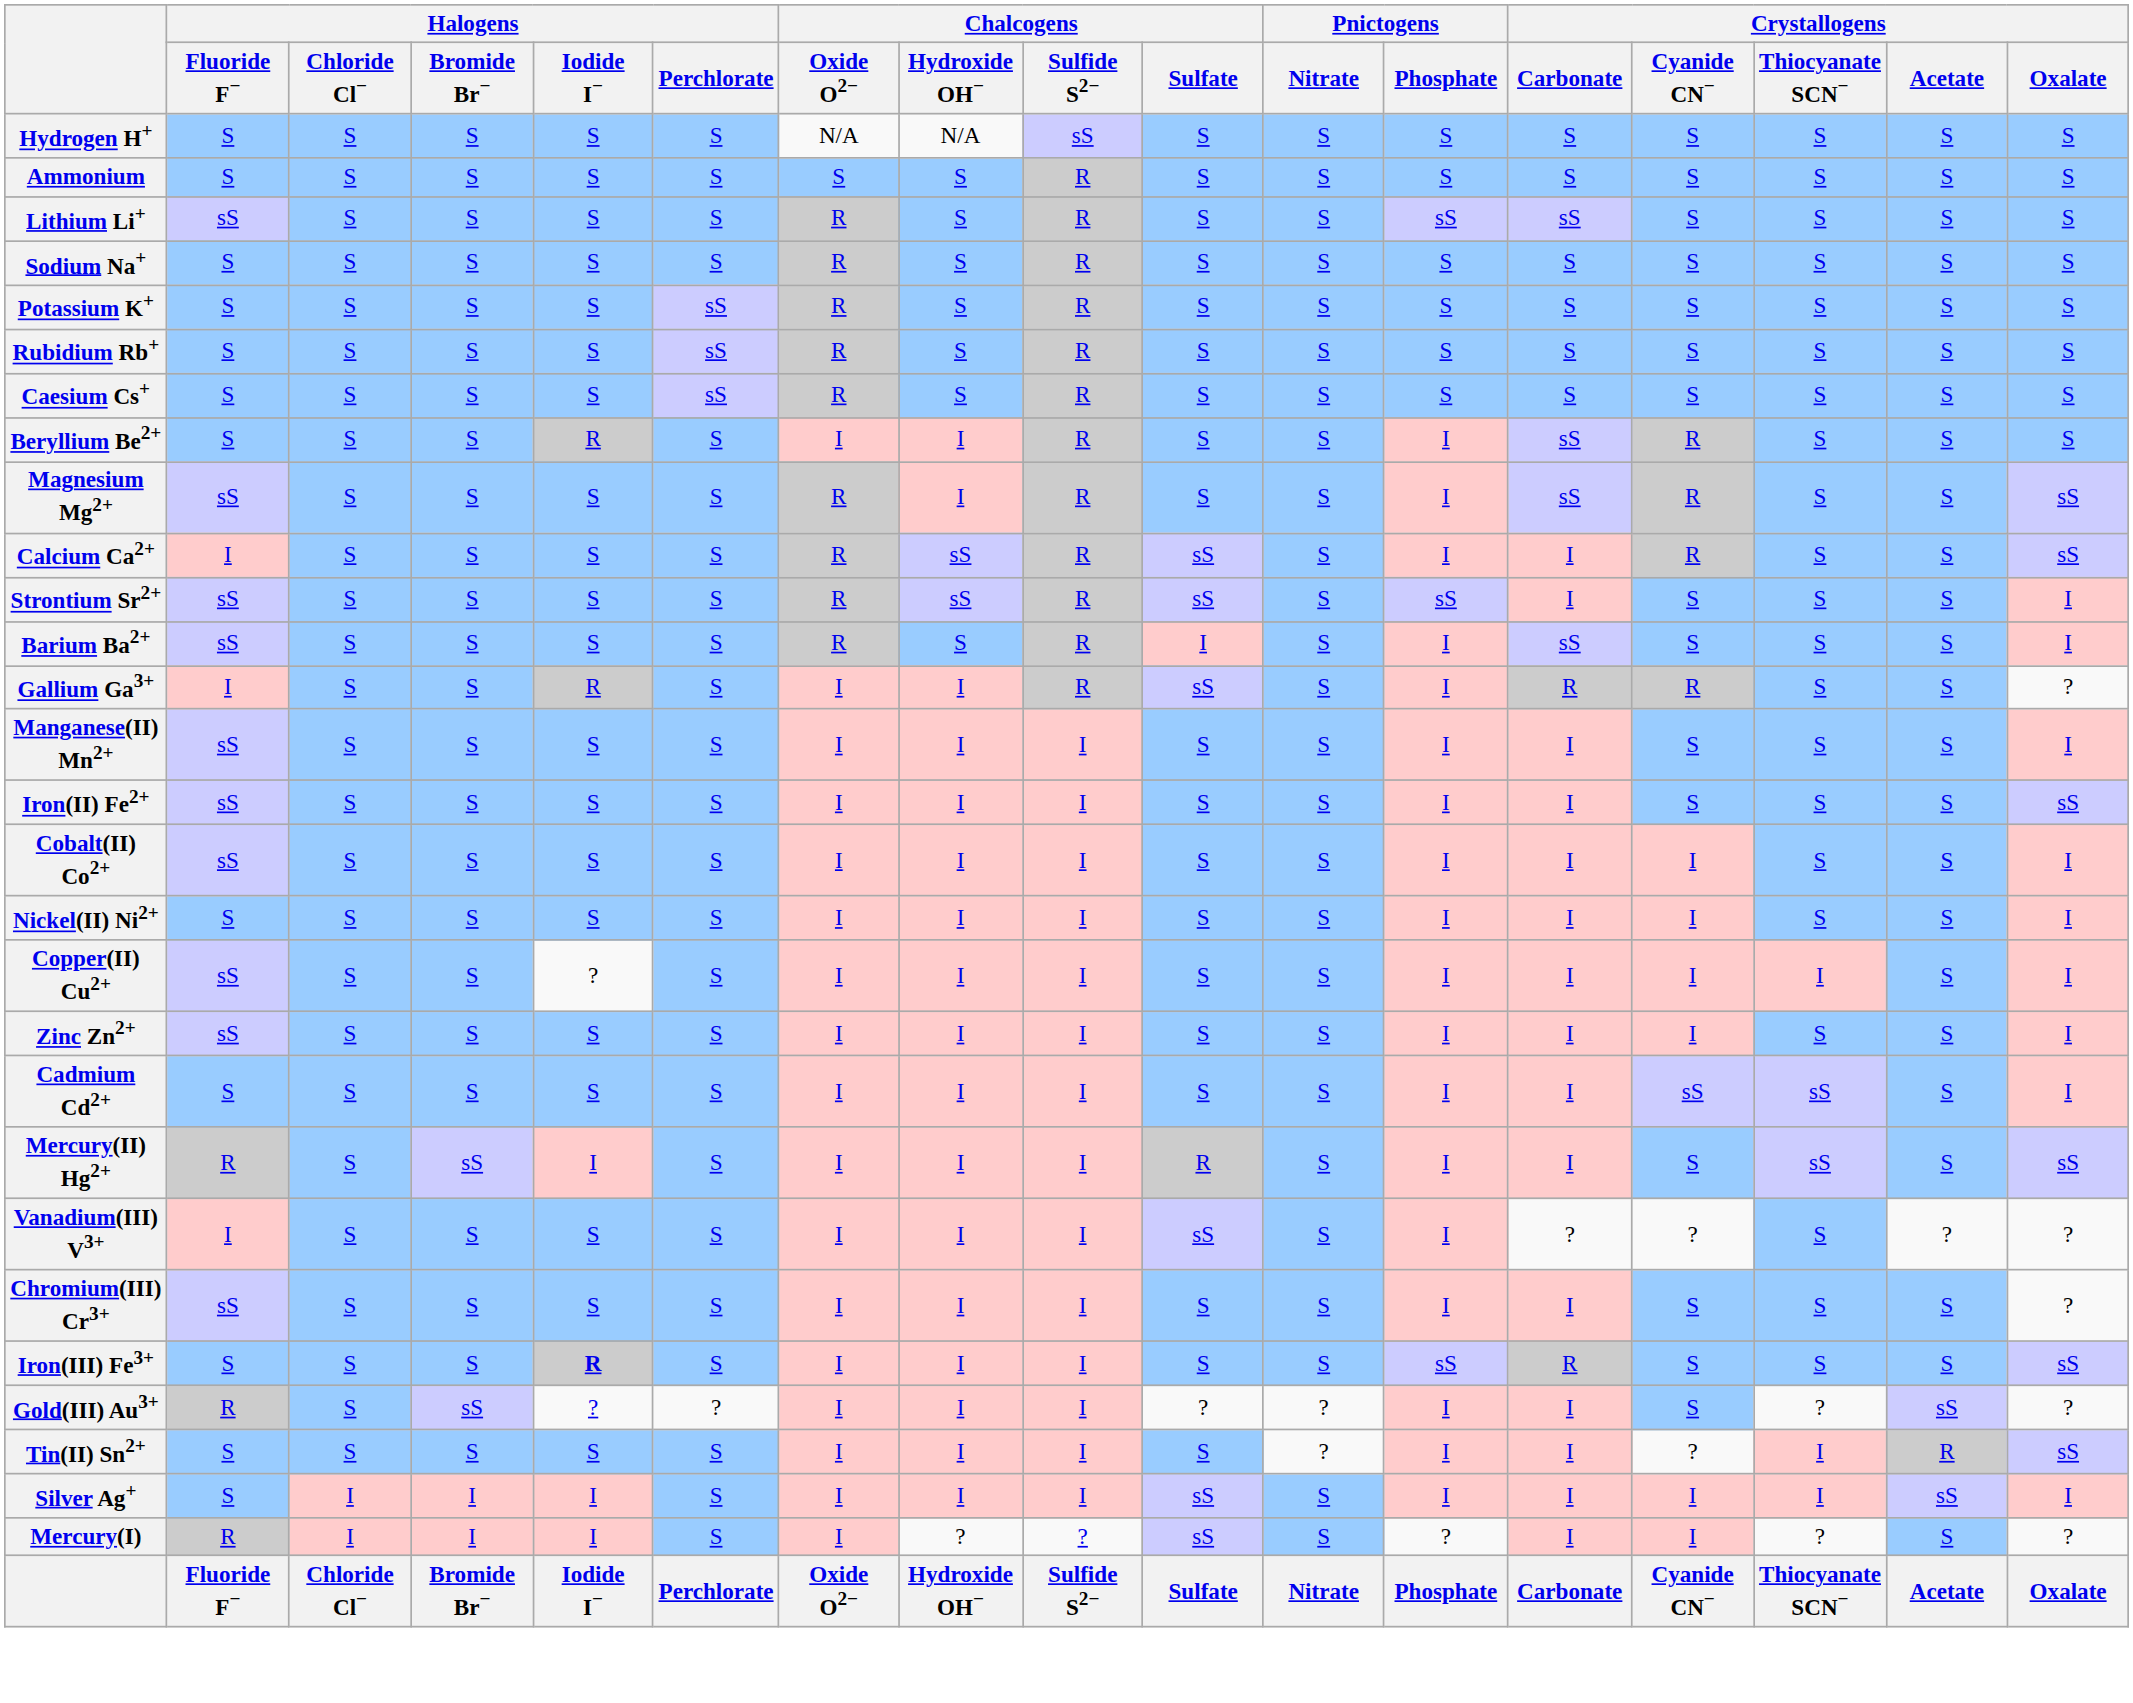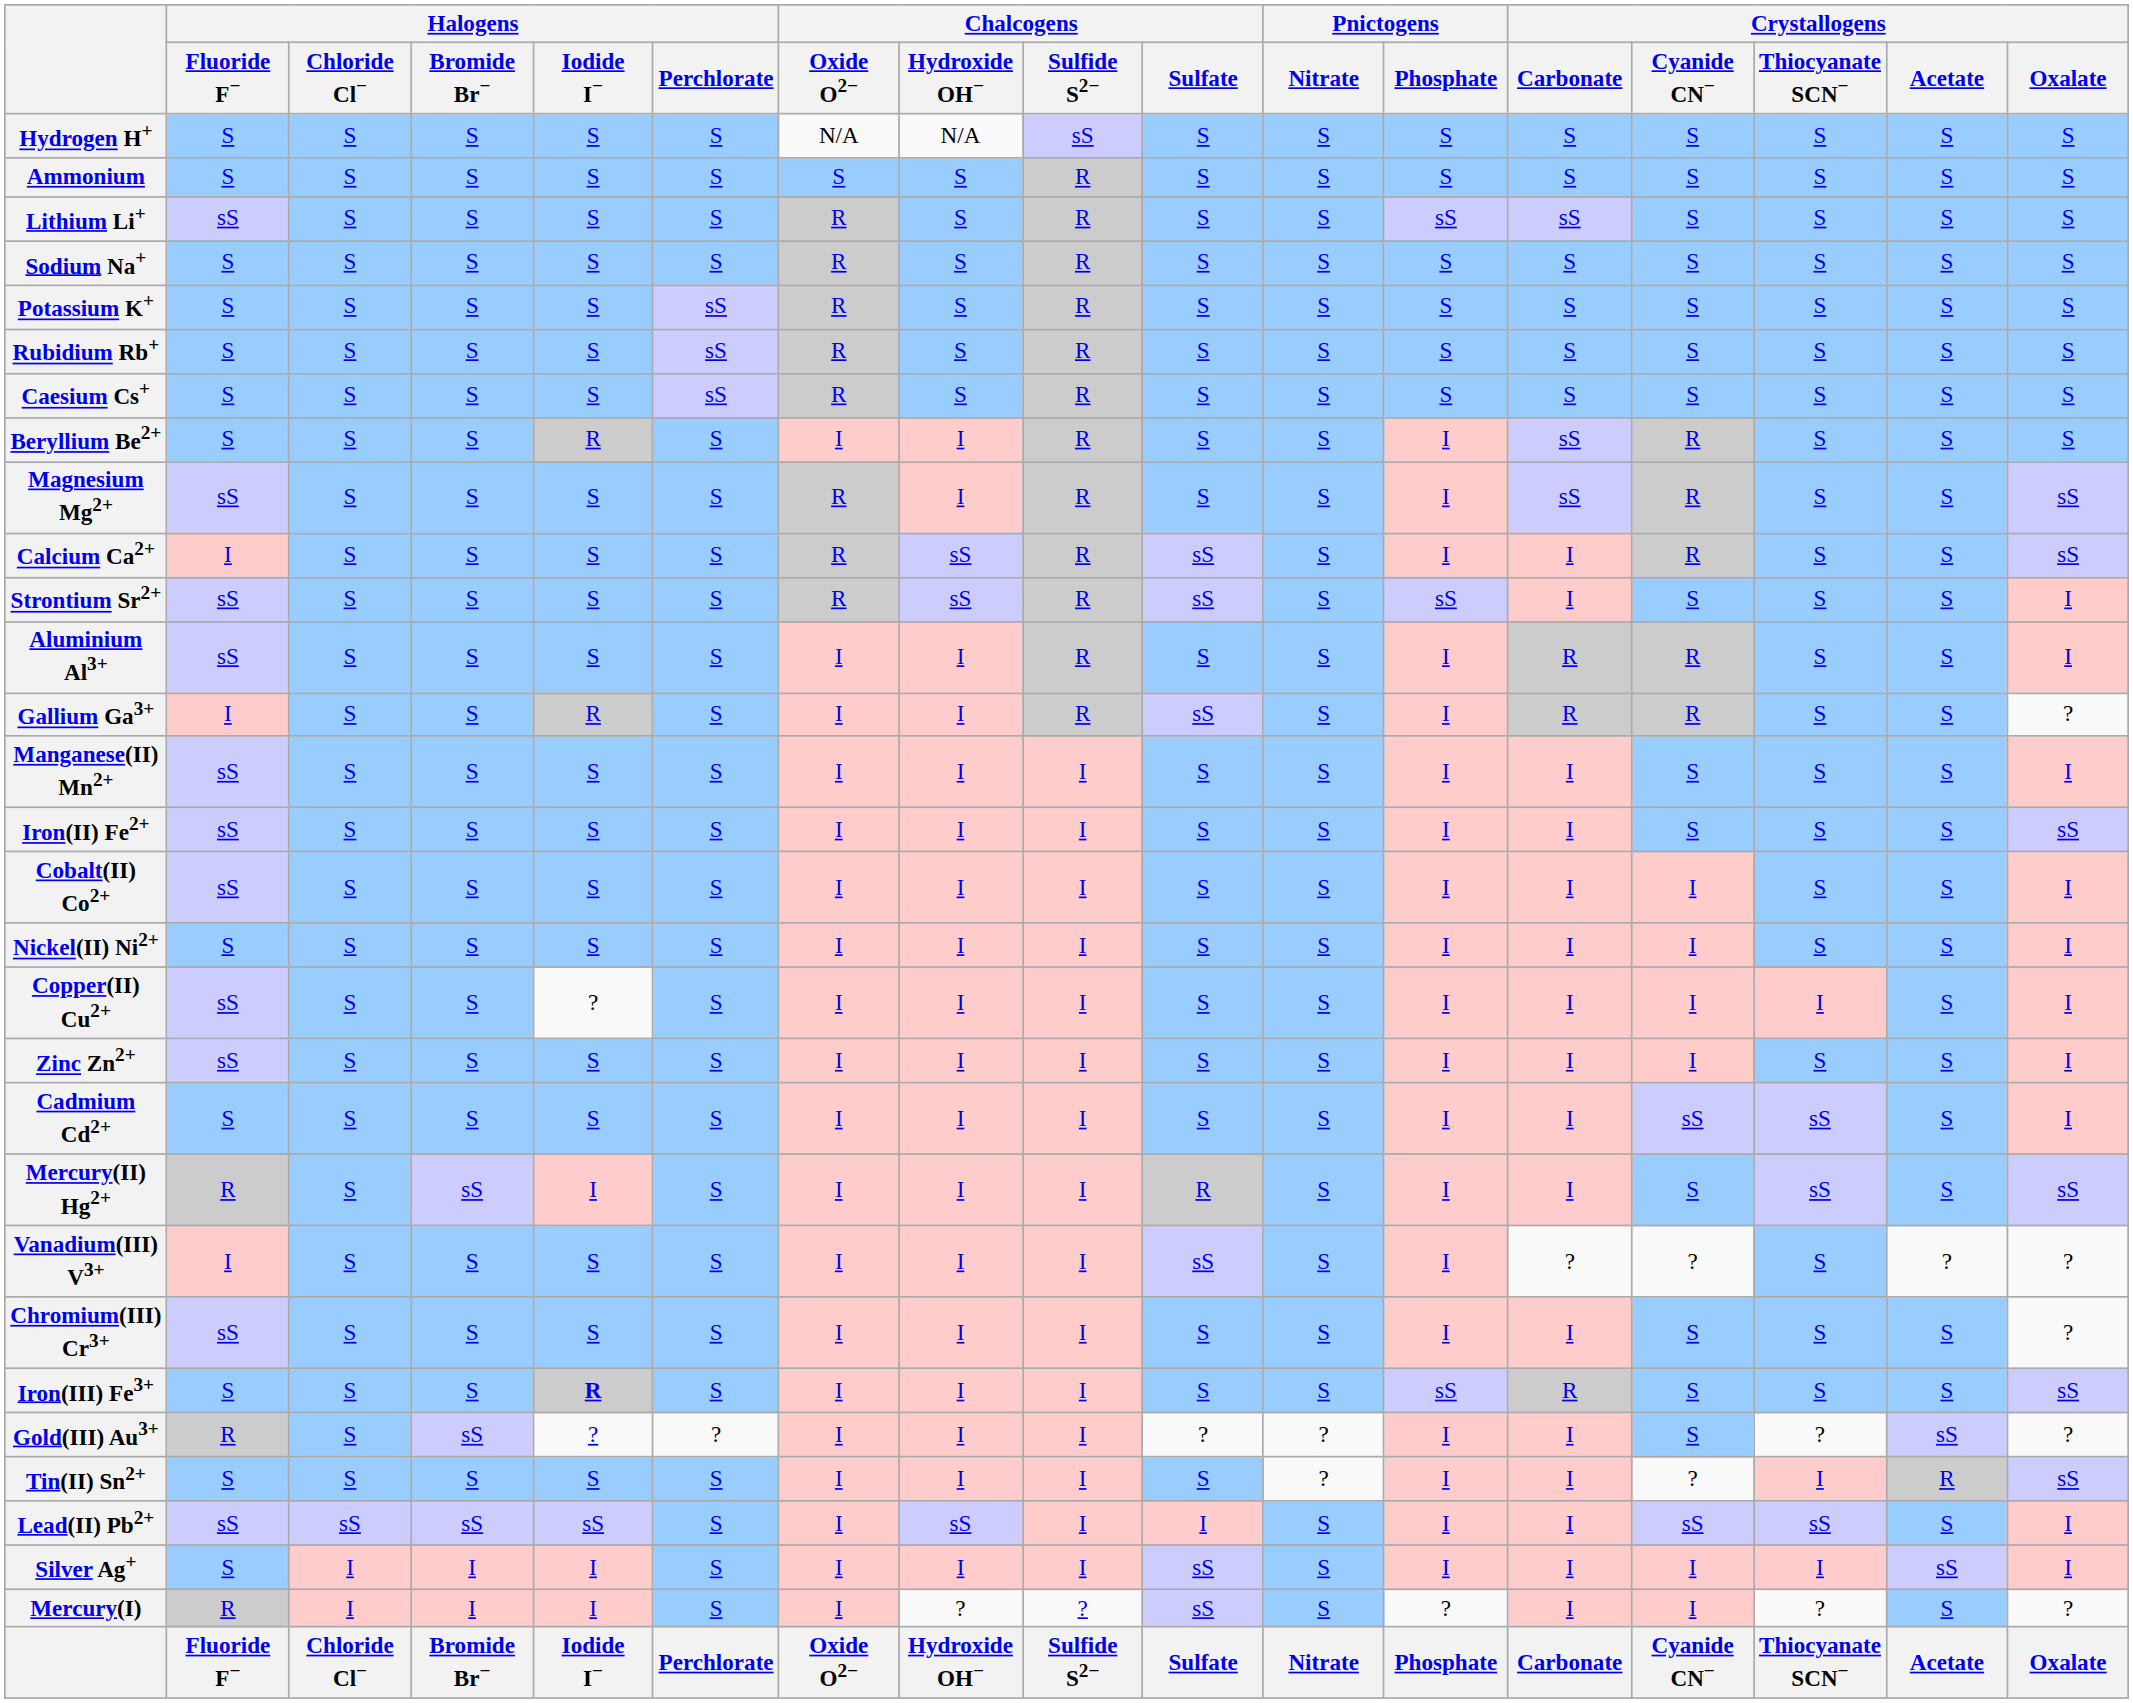- row: Barium Ba2+ | sS | S | S | S | S | R | S | R | I | S | I | sS | S | S | S | I
+ row: Aluminium Al3+ | sS | S | S | S | S | I | I | R | S | S | I | R | R | S | S | I
+ row: Lead(II) Pb2+ | sS | sS | sS | sS | S | I | sS | I | I | S | I | I | sS | sS | S | I
